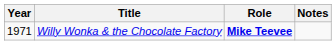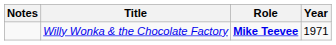columns swapped: Year <-> Notes
